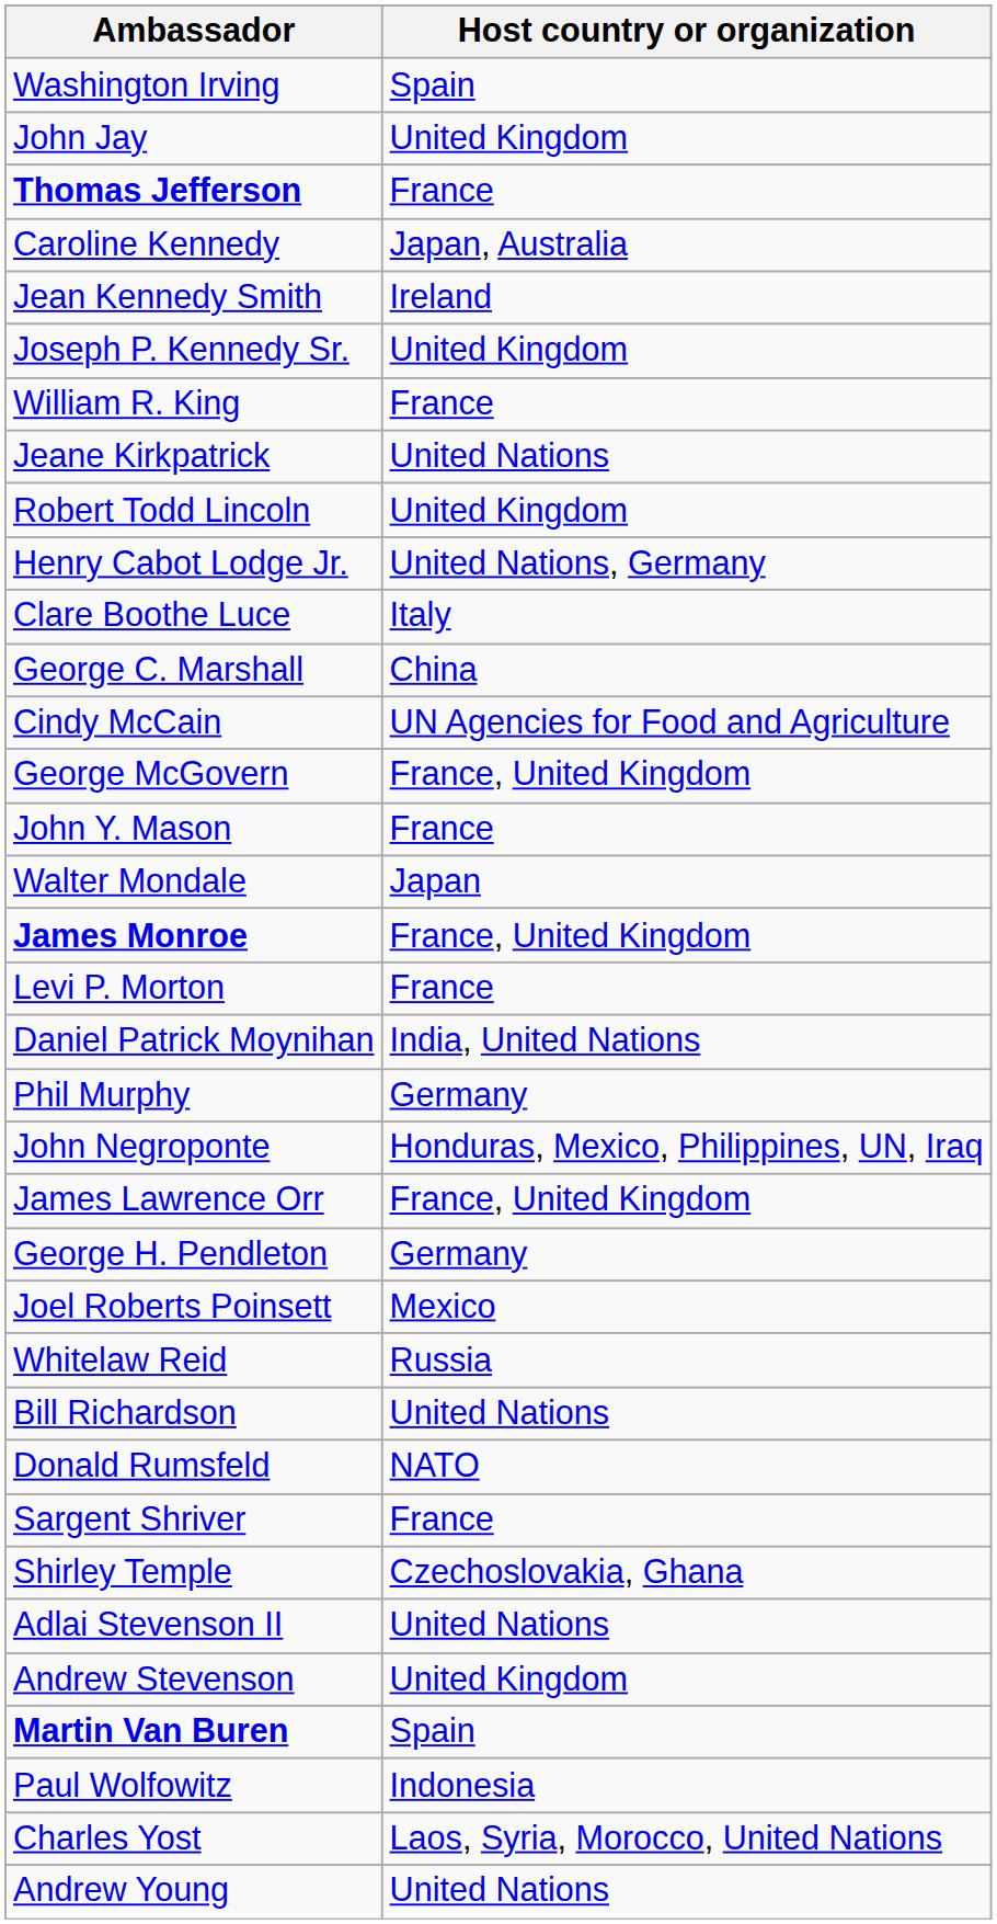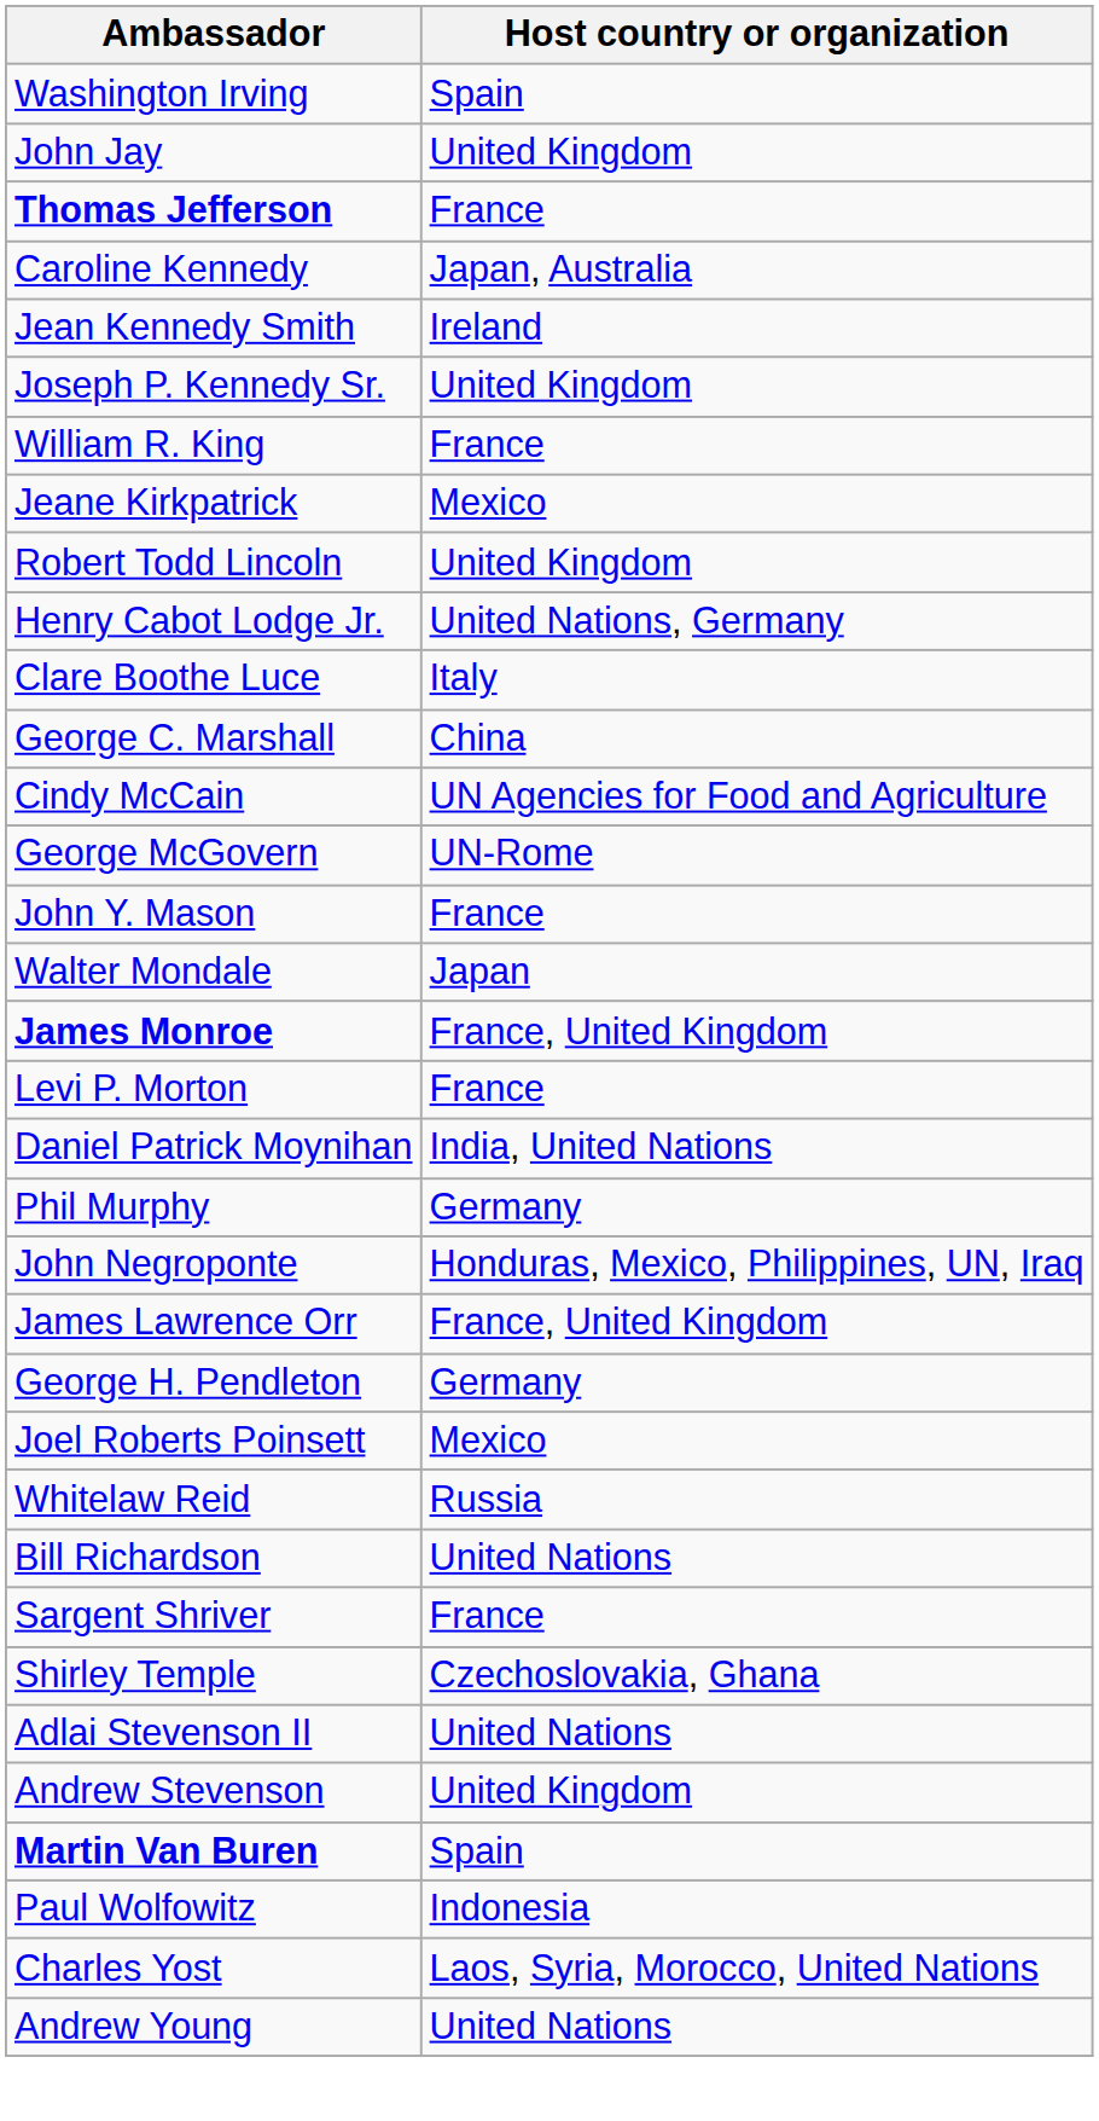Jeane Kirkpatrick | Host country or organization: United Nations -> Mexico
George McGovern | Host country or organization: France, United Kingdom -> UN-Rome
- row: Donald Rumsfeld | NATO
